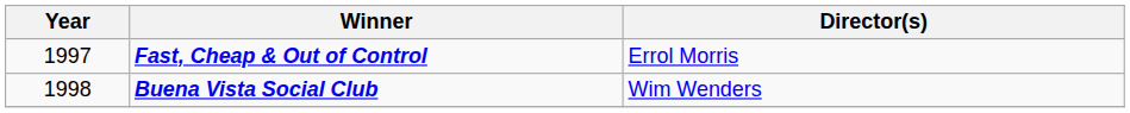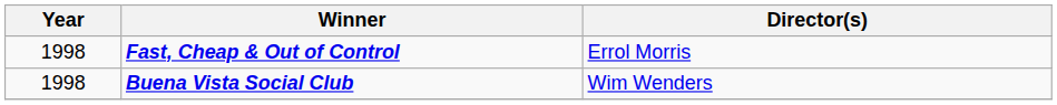Fast, Cheap & Out of Control | Year: 1997 -> 1998
